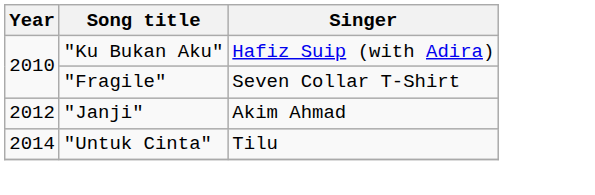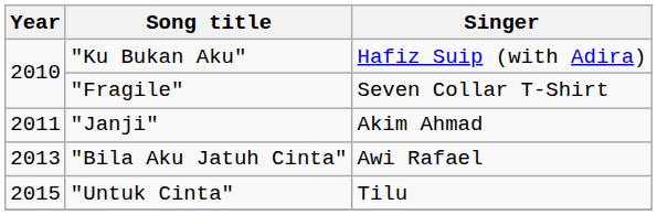"Janji" | Year: 2012 -> 2011
+ row: 2013 | "Bila Aku Jatuh Cinta" | Awi Rafael
"Untuk Cinta" | Year: 2014 -> 2015
